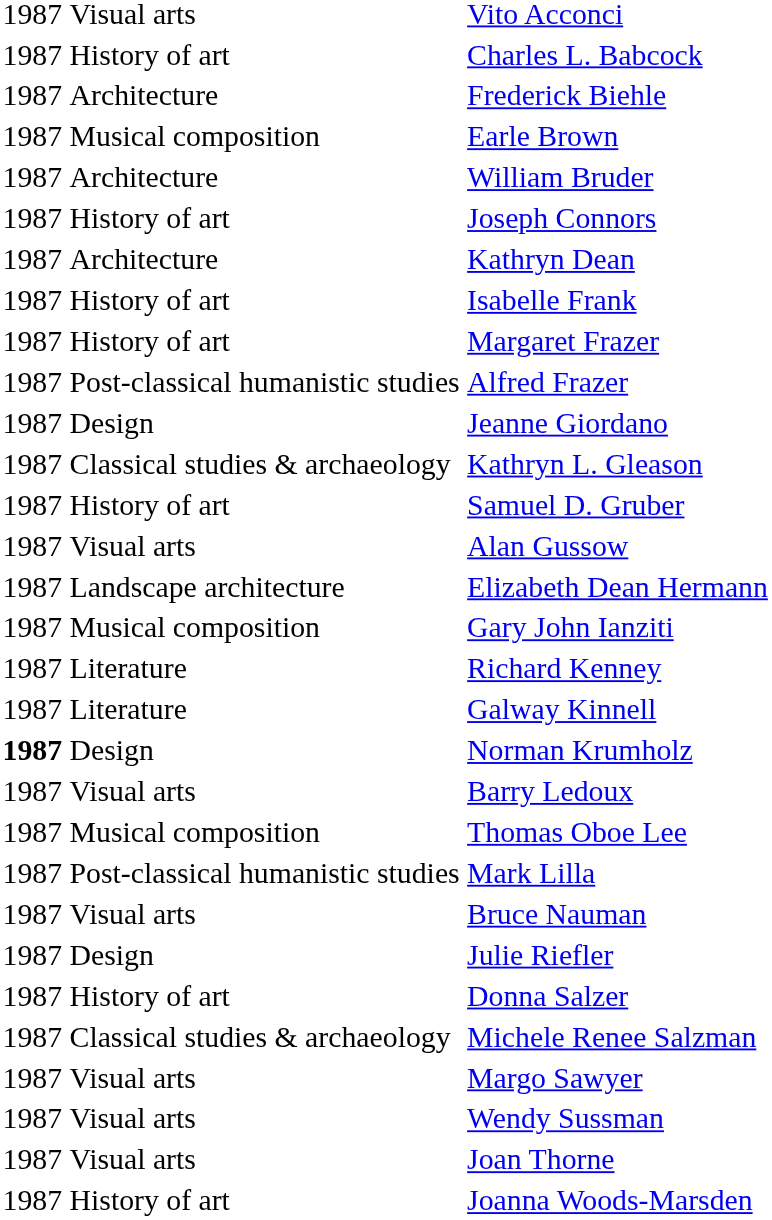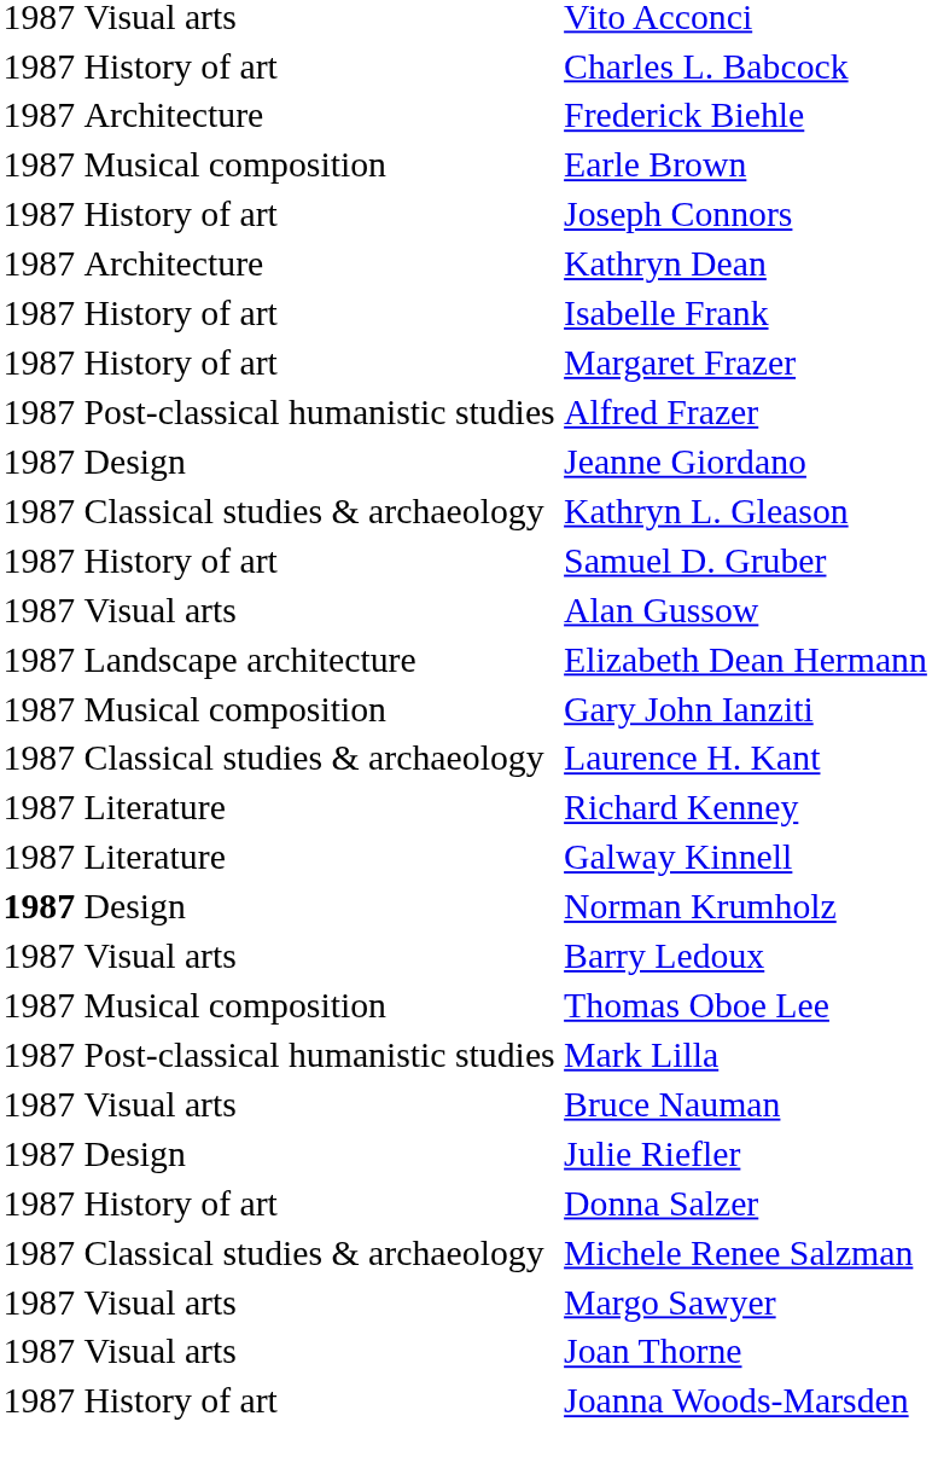- row: 1987 | Architecture | William Bruder
+ row: 1987 | Classical studies & archaeology | Laurence H. Kant
- row: 1987 | Visual arts | Wendy Sussman
